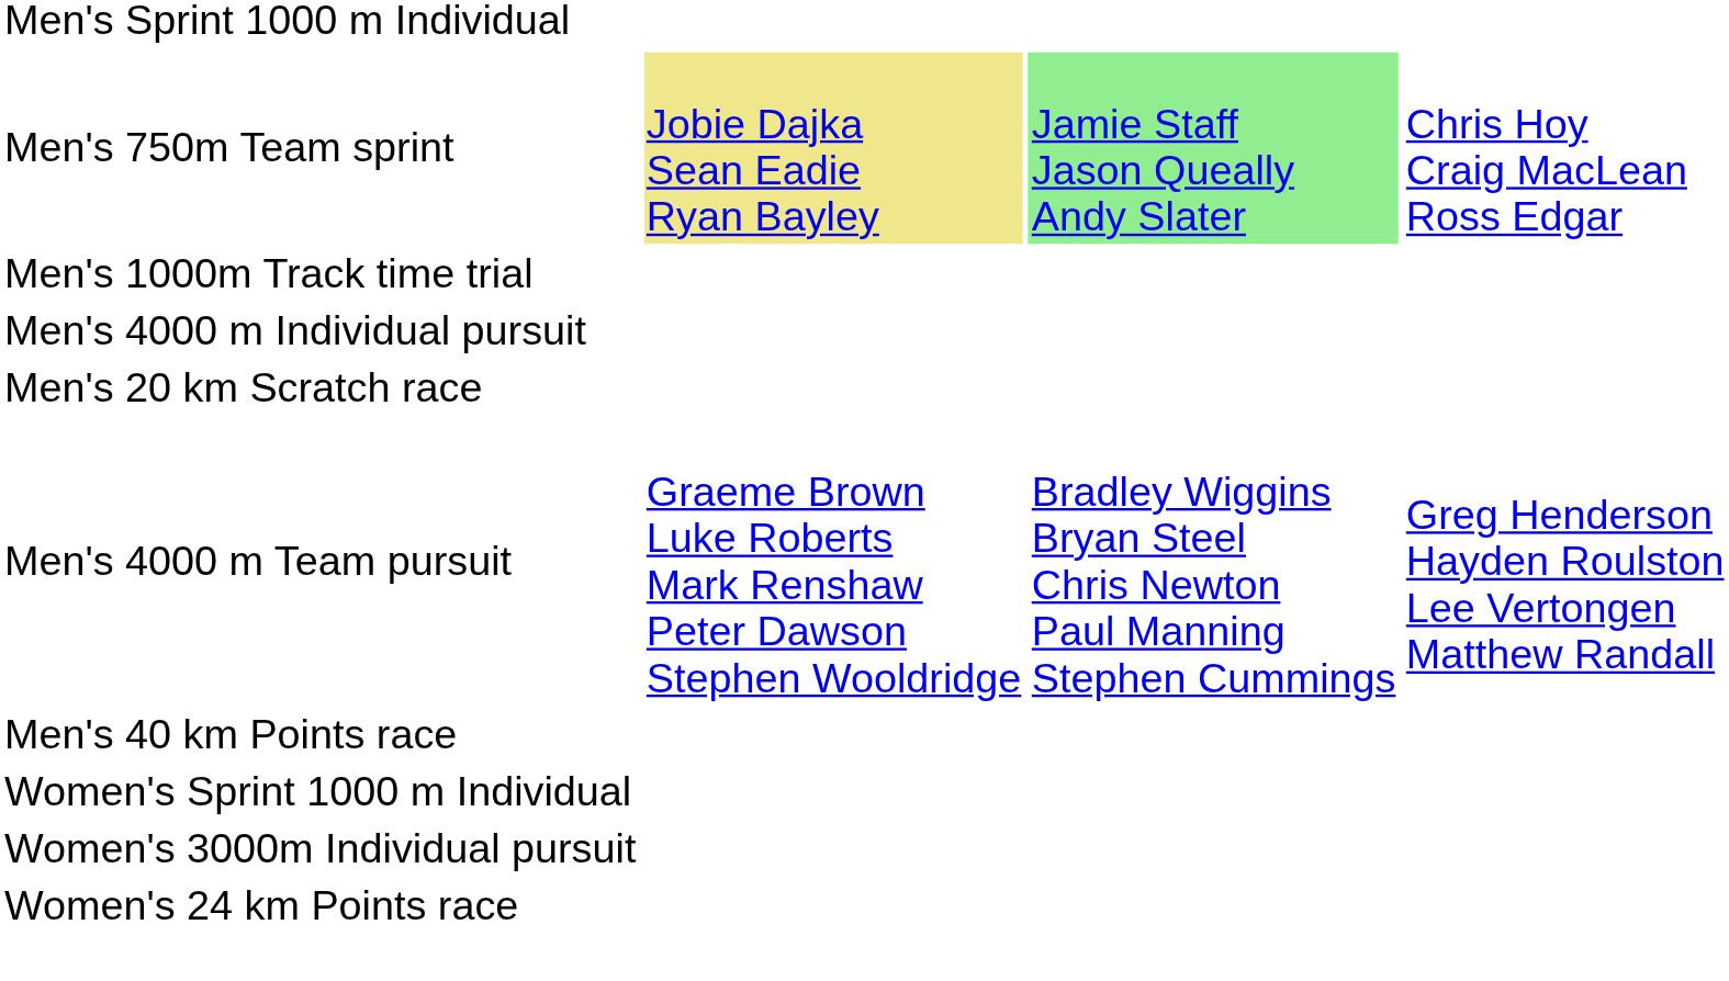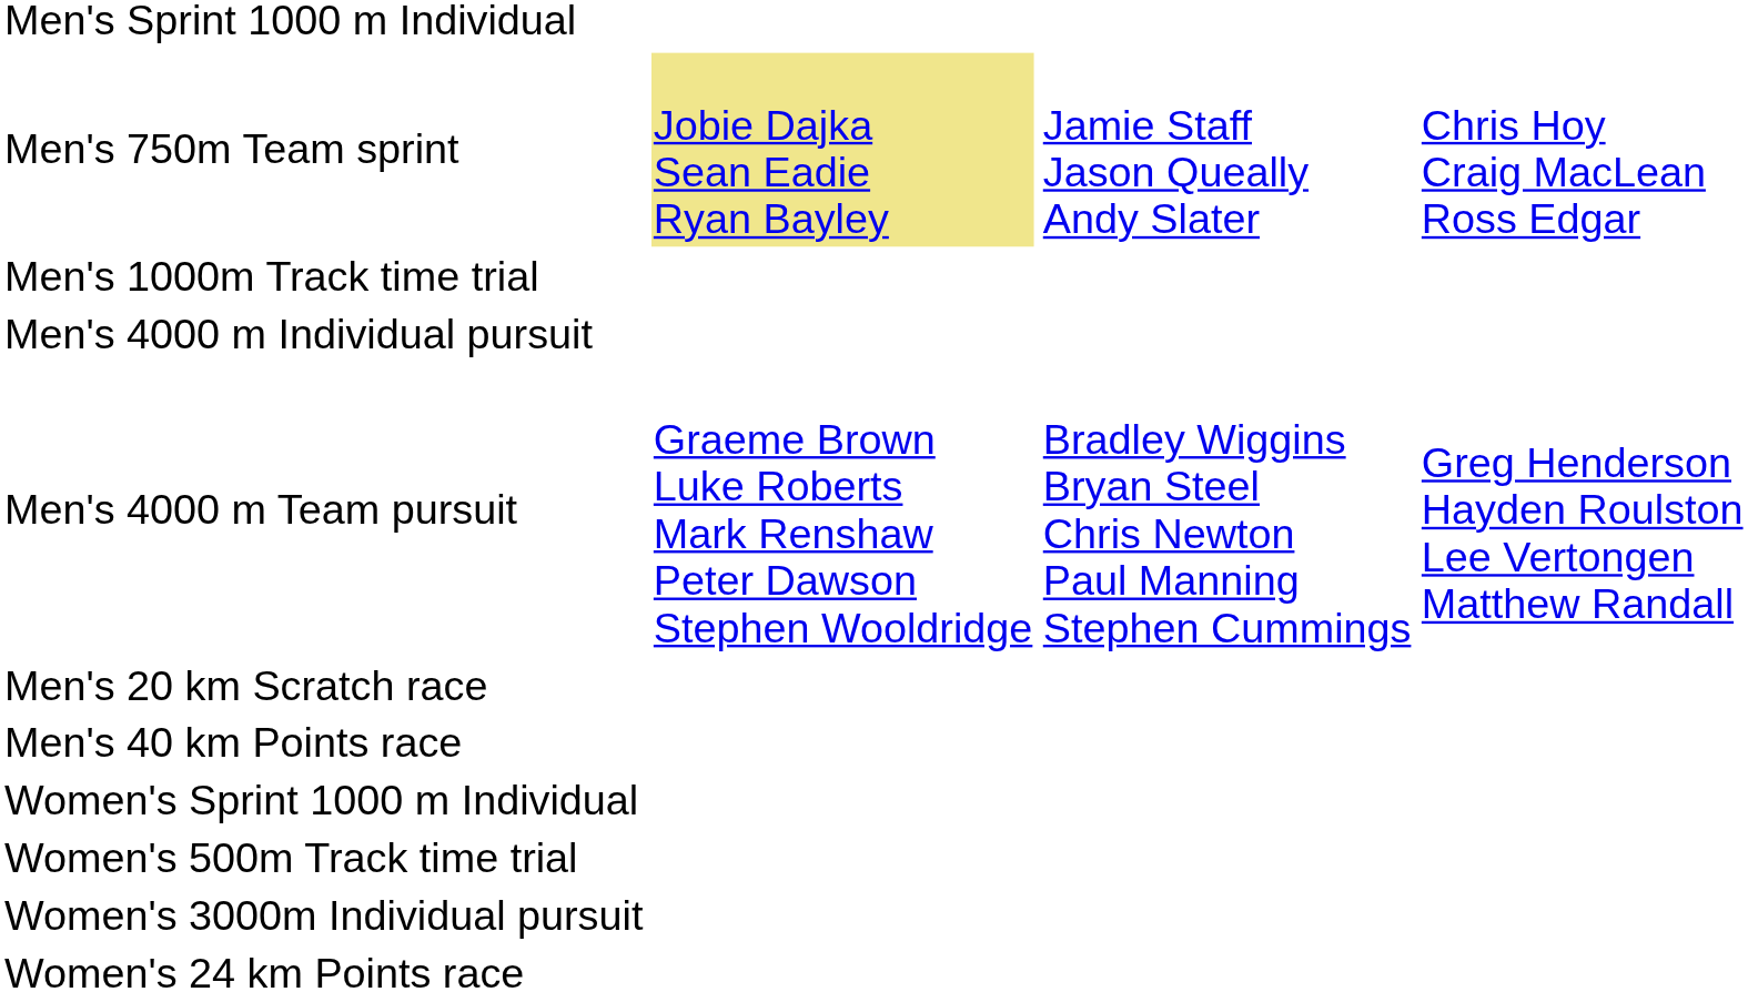Men's 750m Team sprint | column 3: lightgreen background -> no background
rows swapped: Men's 4000 m Team pursuit <-> Men's 20 km Scratch race
+ row: Women's 500m Track time trial
